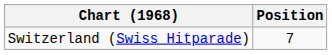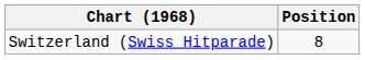Switzerland (Swiss Hitparade) | Position: 7 -> 8
